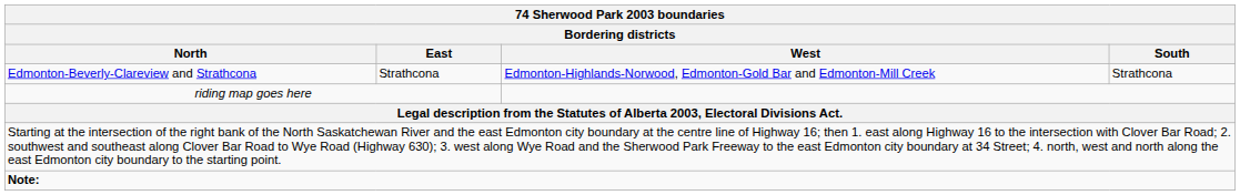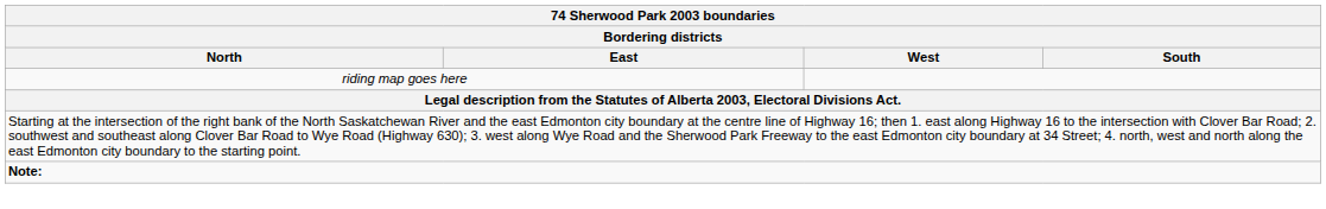- row: Edmonton-Beverly-Clareview and Strathcona | Strathcona | Edmonton-Highlands-Norwood, Edmonton-Gold Bar and Edmonton-Mill Creek | Strathcona
